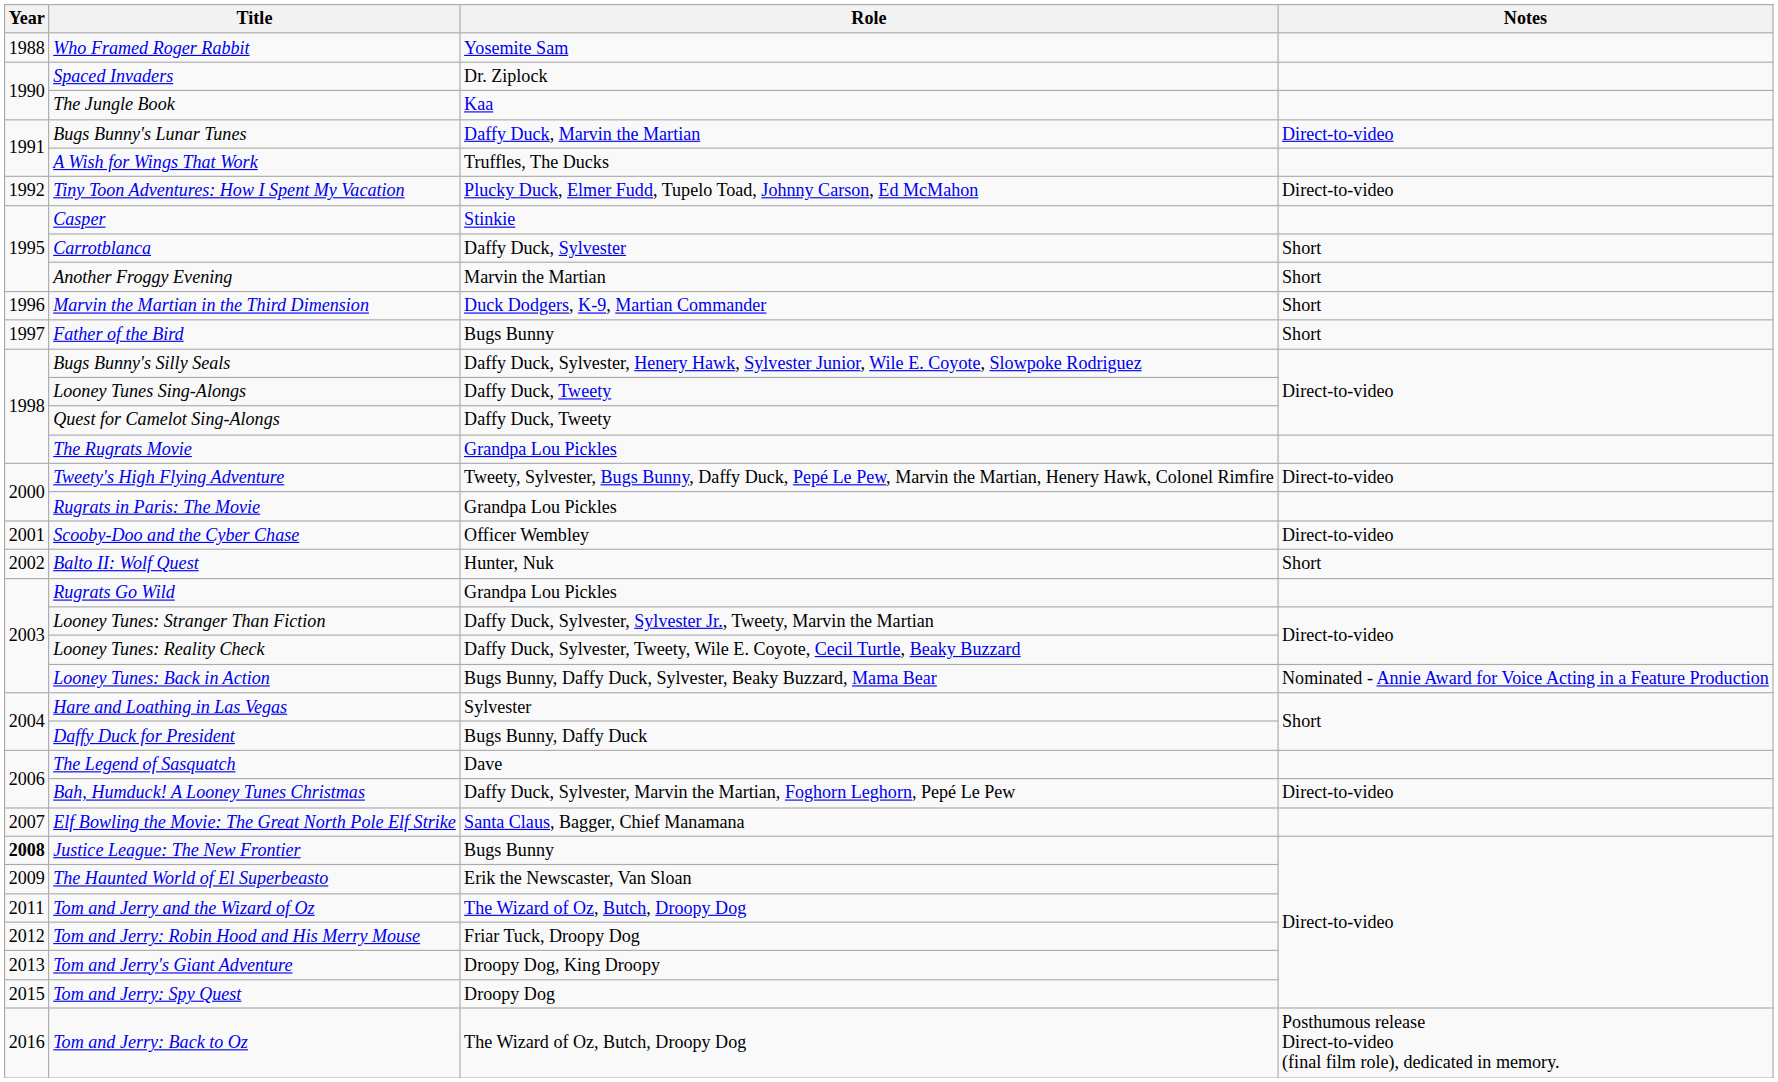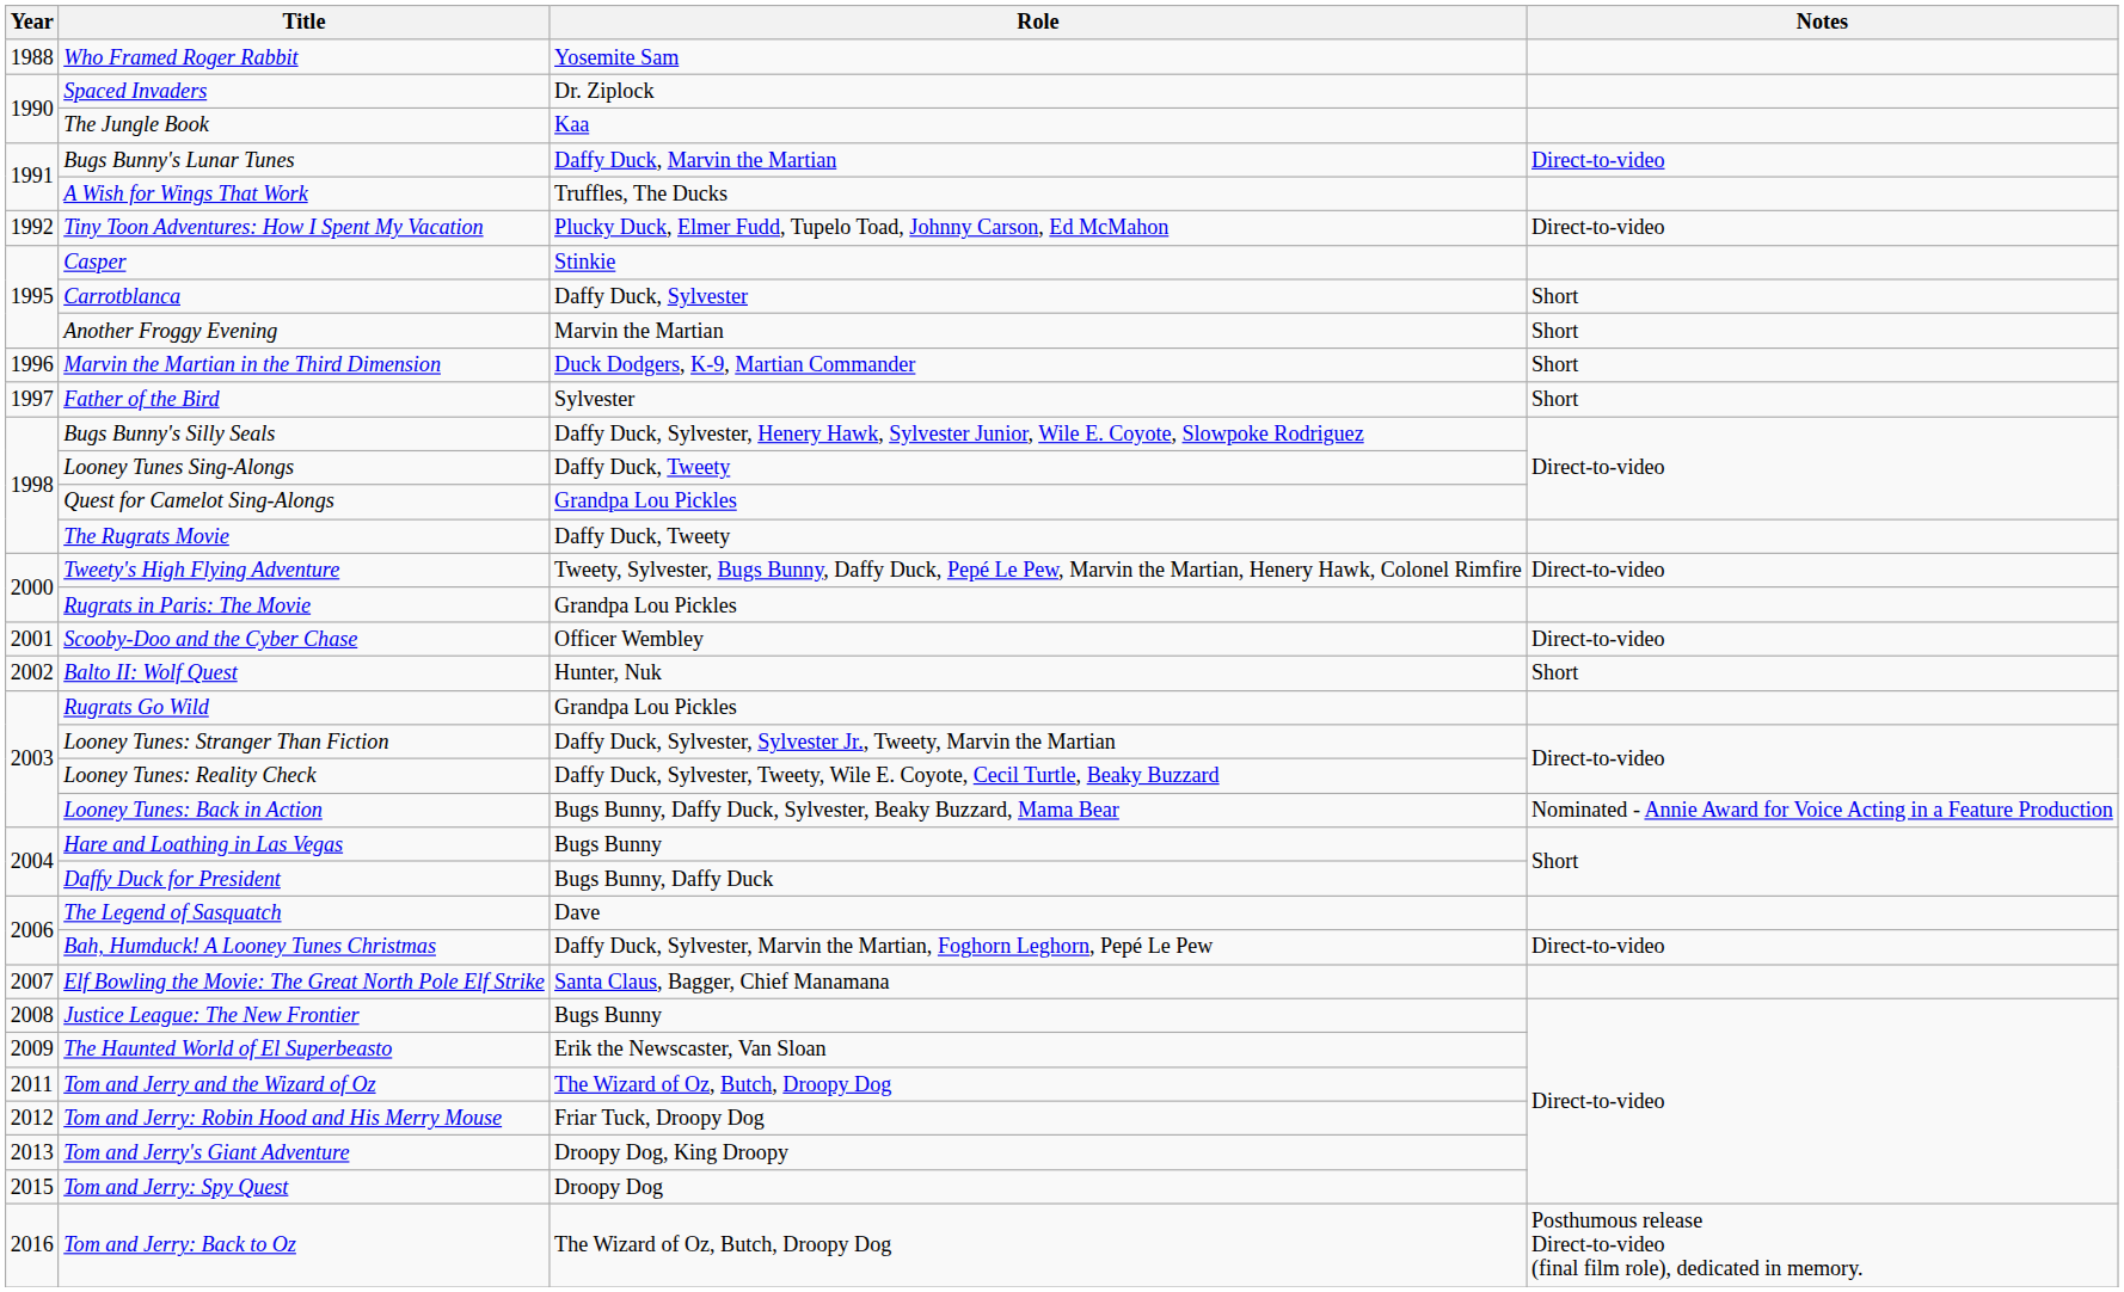Father of the Bird | Role: Bugs Bunny -> Sylvester
Quest for Camelot Sing-Alongs | Role: Daffy Duck, Tweety -> Grandpa Lou Pickles
The Rugrats Movie | Role: Grandpa Lou Pickles -> Daffy Duck, Tweety
Hare and Loathing in Las Vegas | Role: Sylvester -> Bugs Bunny
Justice League: The New Frontier | Year: bold -> normal
